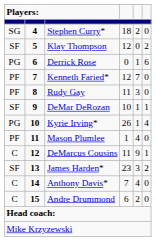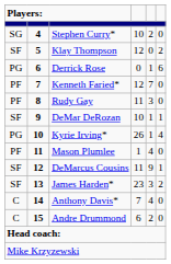Stephen Curry* | column 4: 18 -> 10
DeMarcus Cousins | column 1: C -> SF
